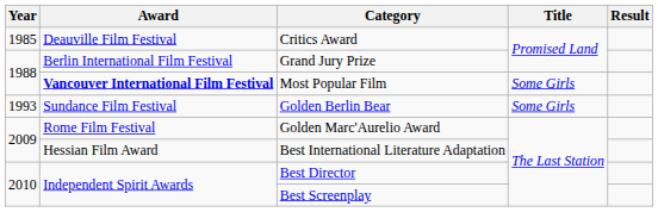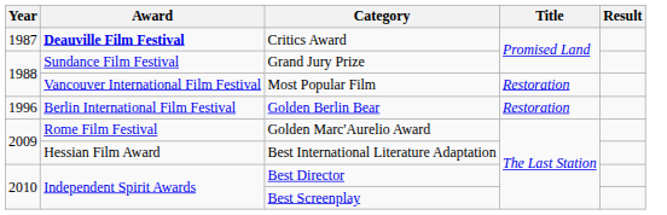Critics Award | Year: 1985 -> 1987
Critics Award | Award: normal -> bold
Grand Jury Prize | Award: Berlin International Film Festival -> Sundance Film Festival
Most Popular Film | Award: bold -> normal
Most Popular Film | Title: Some Girls -> Restoration
Golden Berlin Bear | Year: 1993 -> 1996
Golden Berlin Bear | Award: Sundance Film Festival -> Berlin International Film Festival
Golden Berlin Bear | Title: Some Girls -> Restoration
